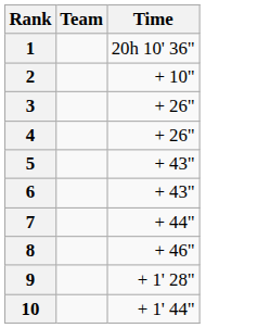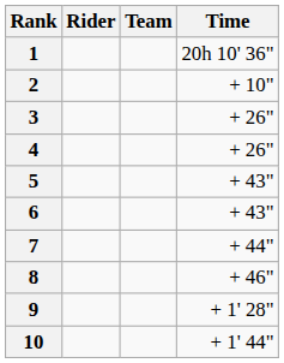+ column: Rider
